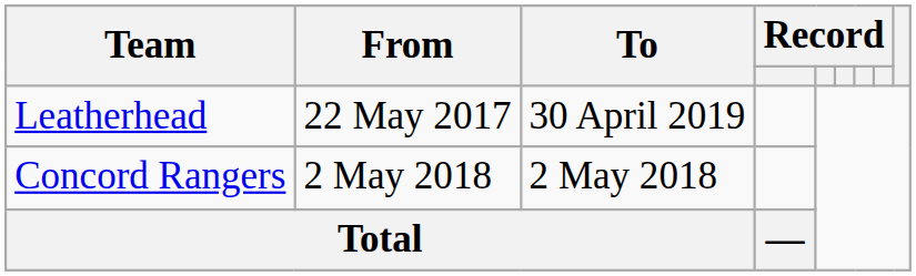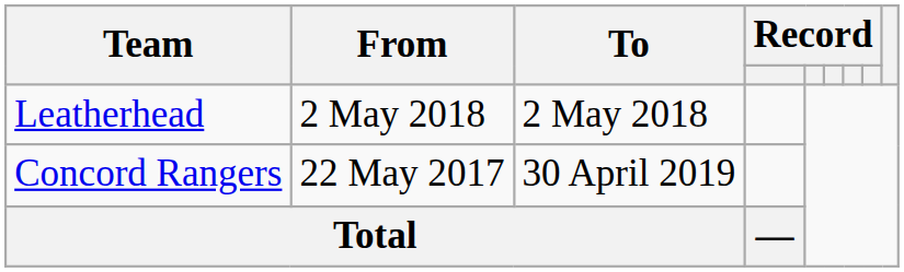Leatherhead | From: 22 May 2017 -> 2 May 2018
Leatherhead | To: 30 April 2019 -> 2 May 2018
Concord Rangers | From: 2 May 2018 -> 22 May 2017
Concord Rangers | To: 2 May 2018 -> 30 April 2019
